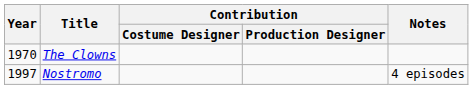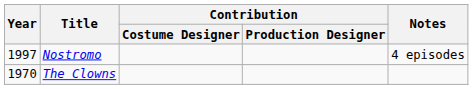rows swapped: The Clowns <-> Nostromo
